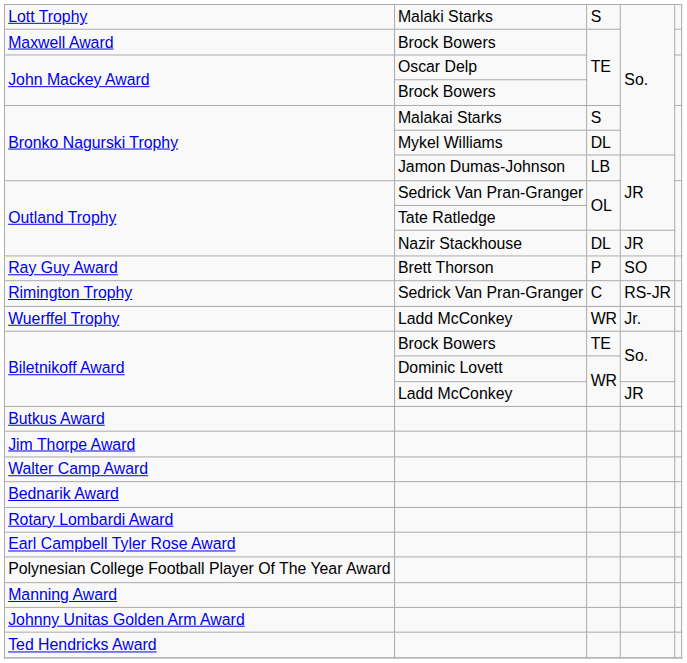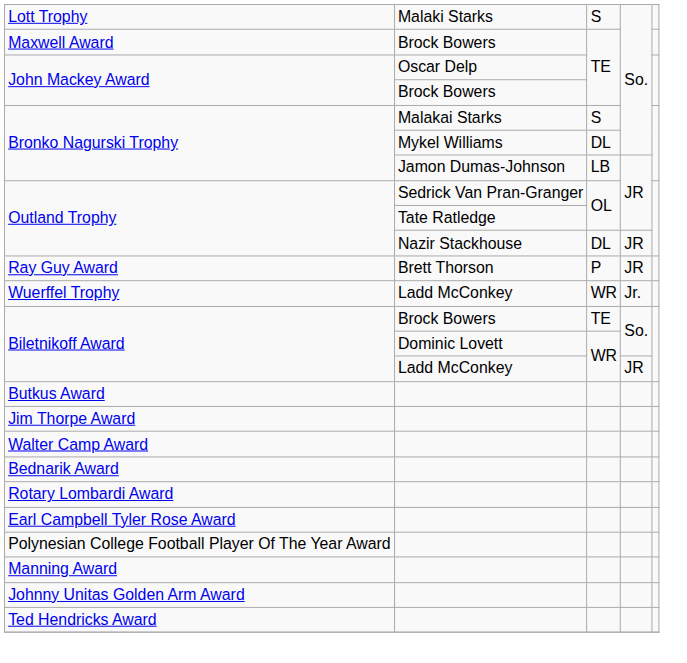Ray Guy Award | column 4: SO -> JR
- row: Rimington Trophy | Sedrick Van Pran-Granger | C | RS-JR
